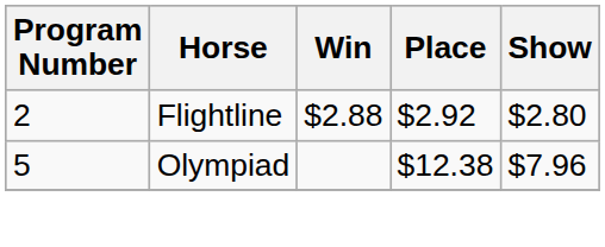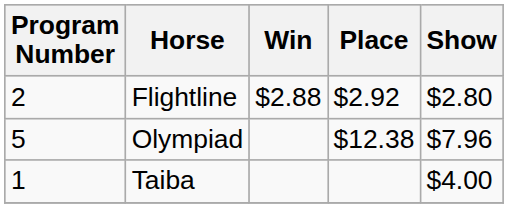+ row: 1 | Taiba | $4.00
